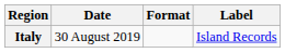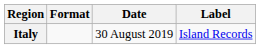columns swapped: Date <-> Format
